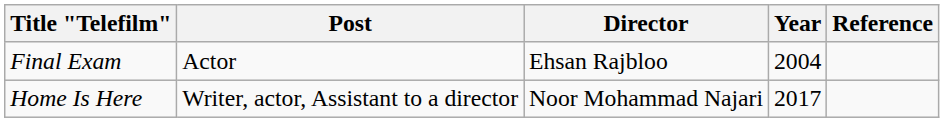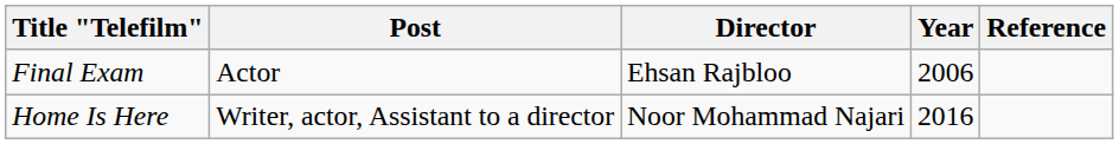Final Exam | Year: 2004 -> 2006
Home Is Here | Year: 2017 -> 2016
